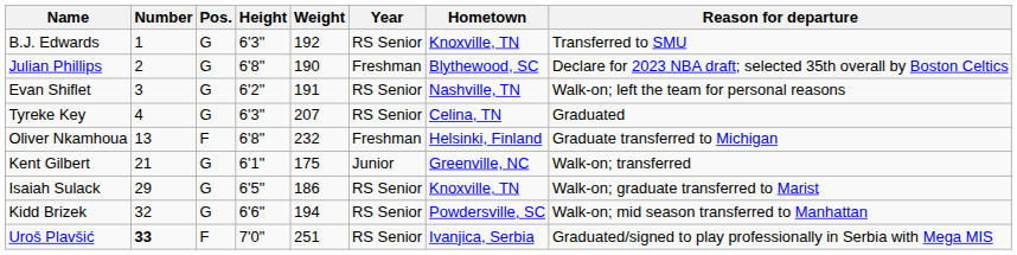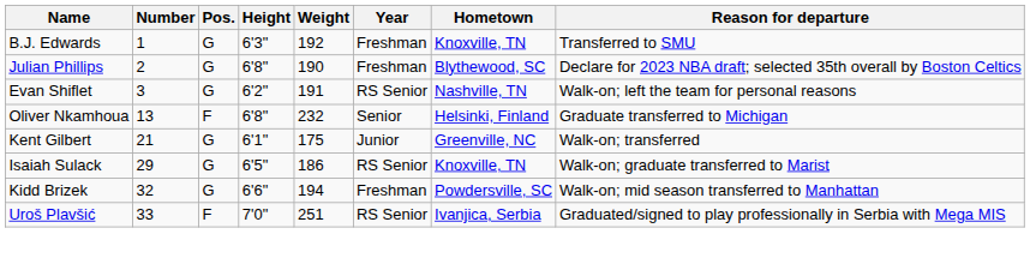B.J. Edwards | Year: RS Senior -> Freshman
- row: Tyreke Key | 4 | G | 6'3" | 207 | RS Senior | Celina, TN | Graduated
Oliver Nkamhoua | Year: Freshman -> Senior
Kidd Brizek | Year: RS Senior -> Freshman
Uroš Plavšić | Number: bold -> normal
